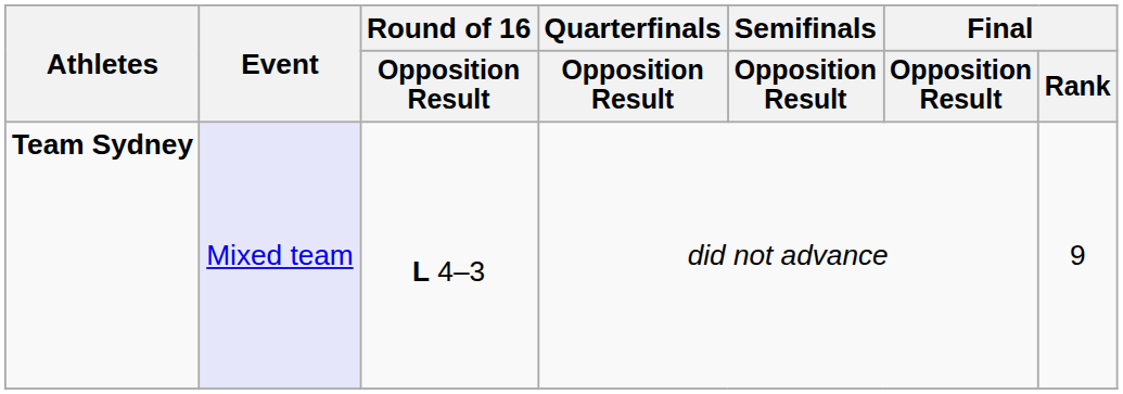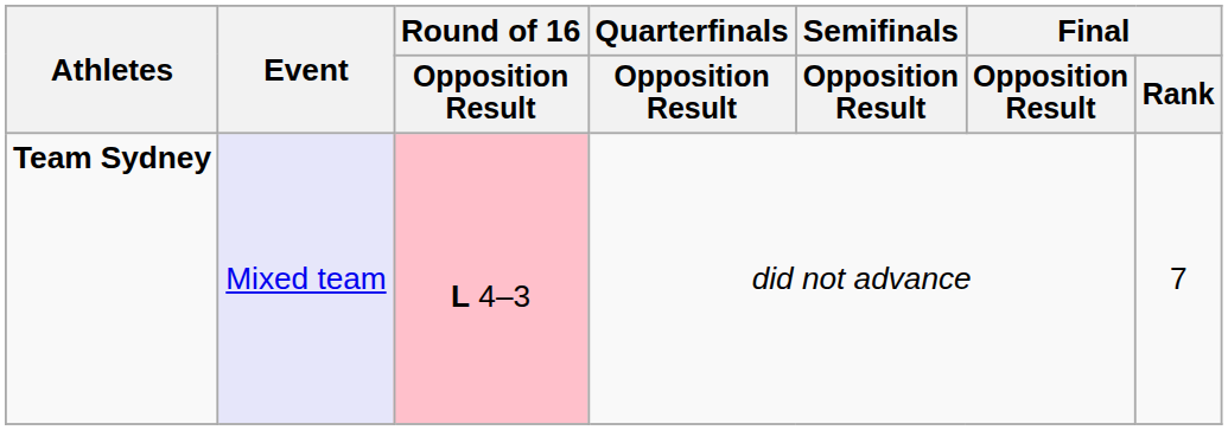Team Sydney | Round of 16 / Opposition Result: no background -> pink background
Team Sydney | Final / Rank: 9 -> 7
